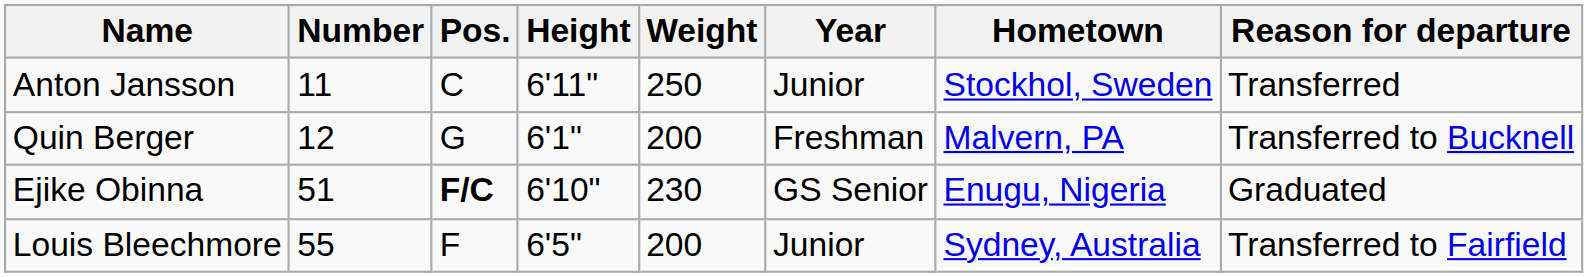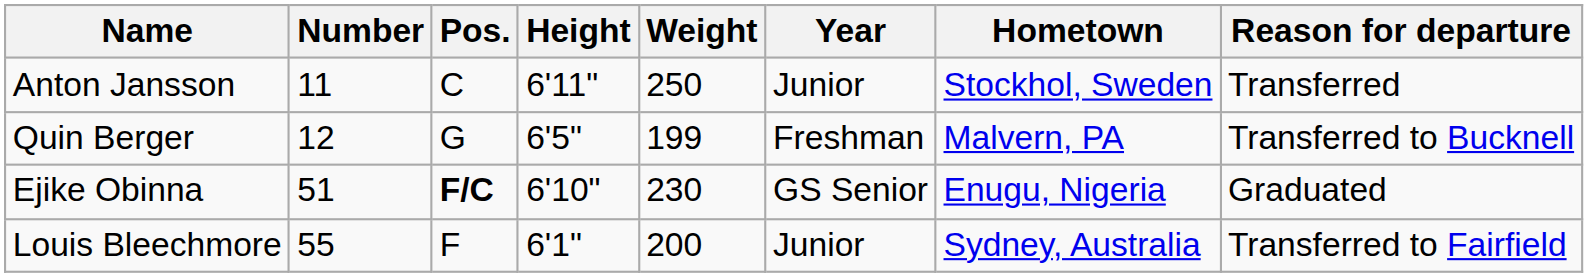Quin Berger | Height: 6'1" -> 6'5"
Quin Berger | Weight: 200 -> 199
Louis Bleechmore | Height: 6'5" -> 6'1"
